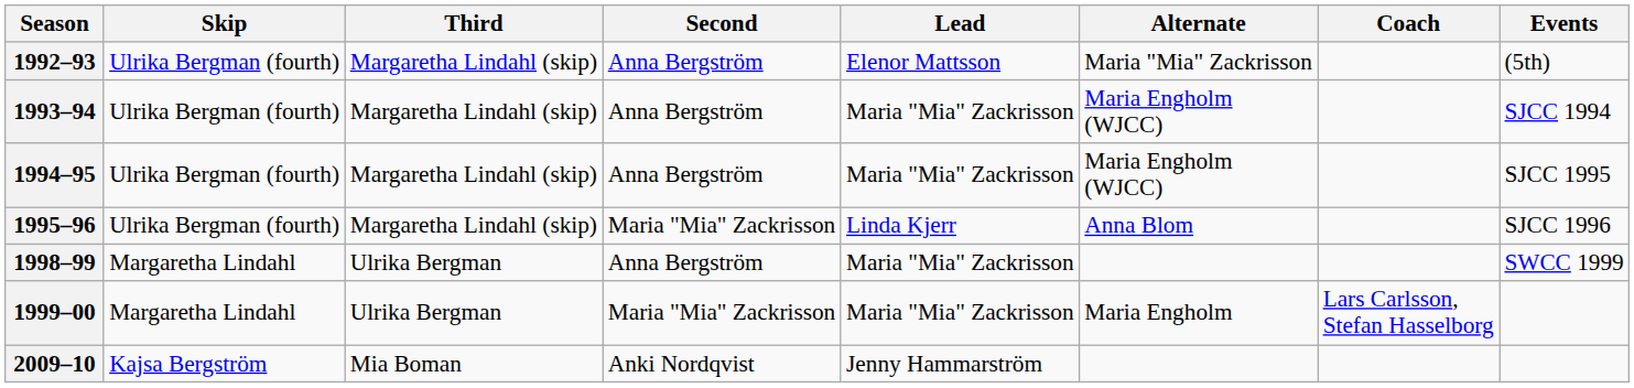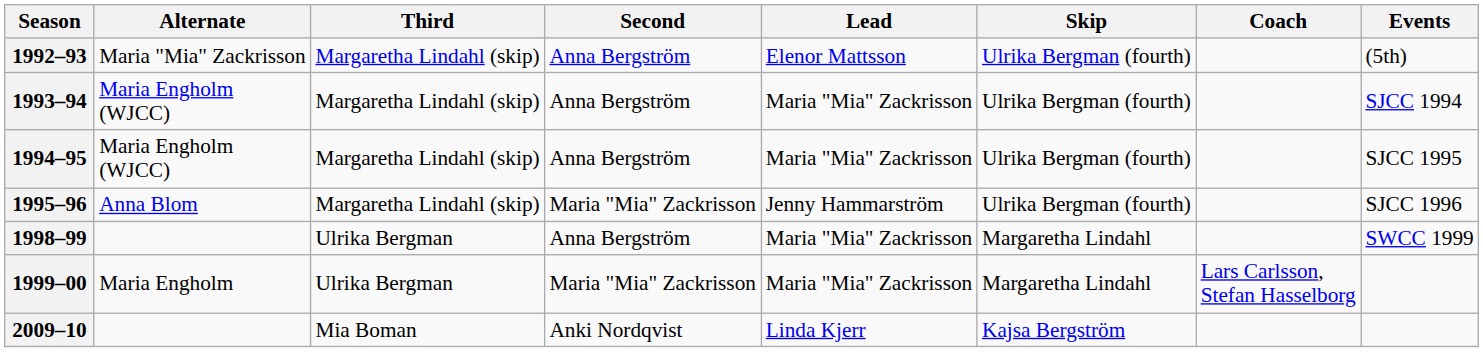columns swapped: Skip <-> Alternate
1995–96 | Lead: Linda Kjerr -> Jenny Hammarström
2009–10 | Lead: Jenny Hammarström -> Linda Kjerr
